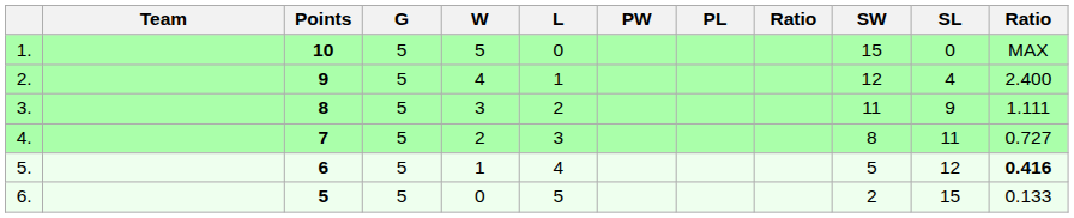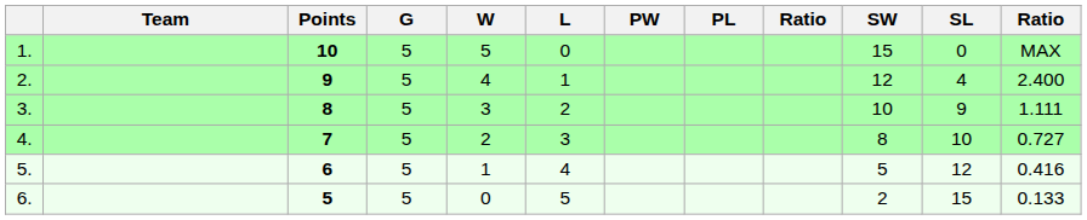3. | SW: 11 -> 10
4. | SL: 11 -> 10
5. | column 12: bold -> normal
